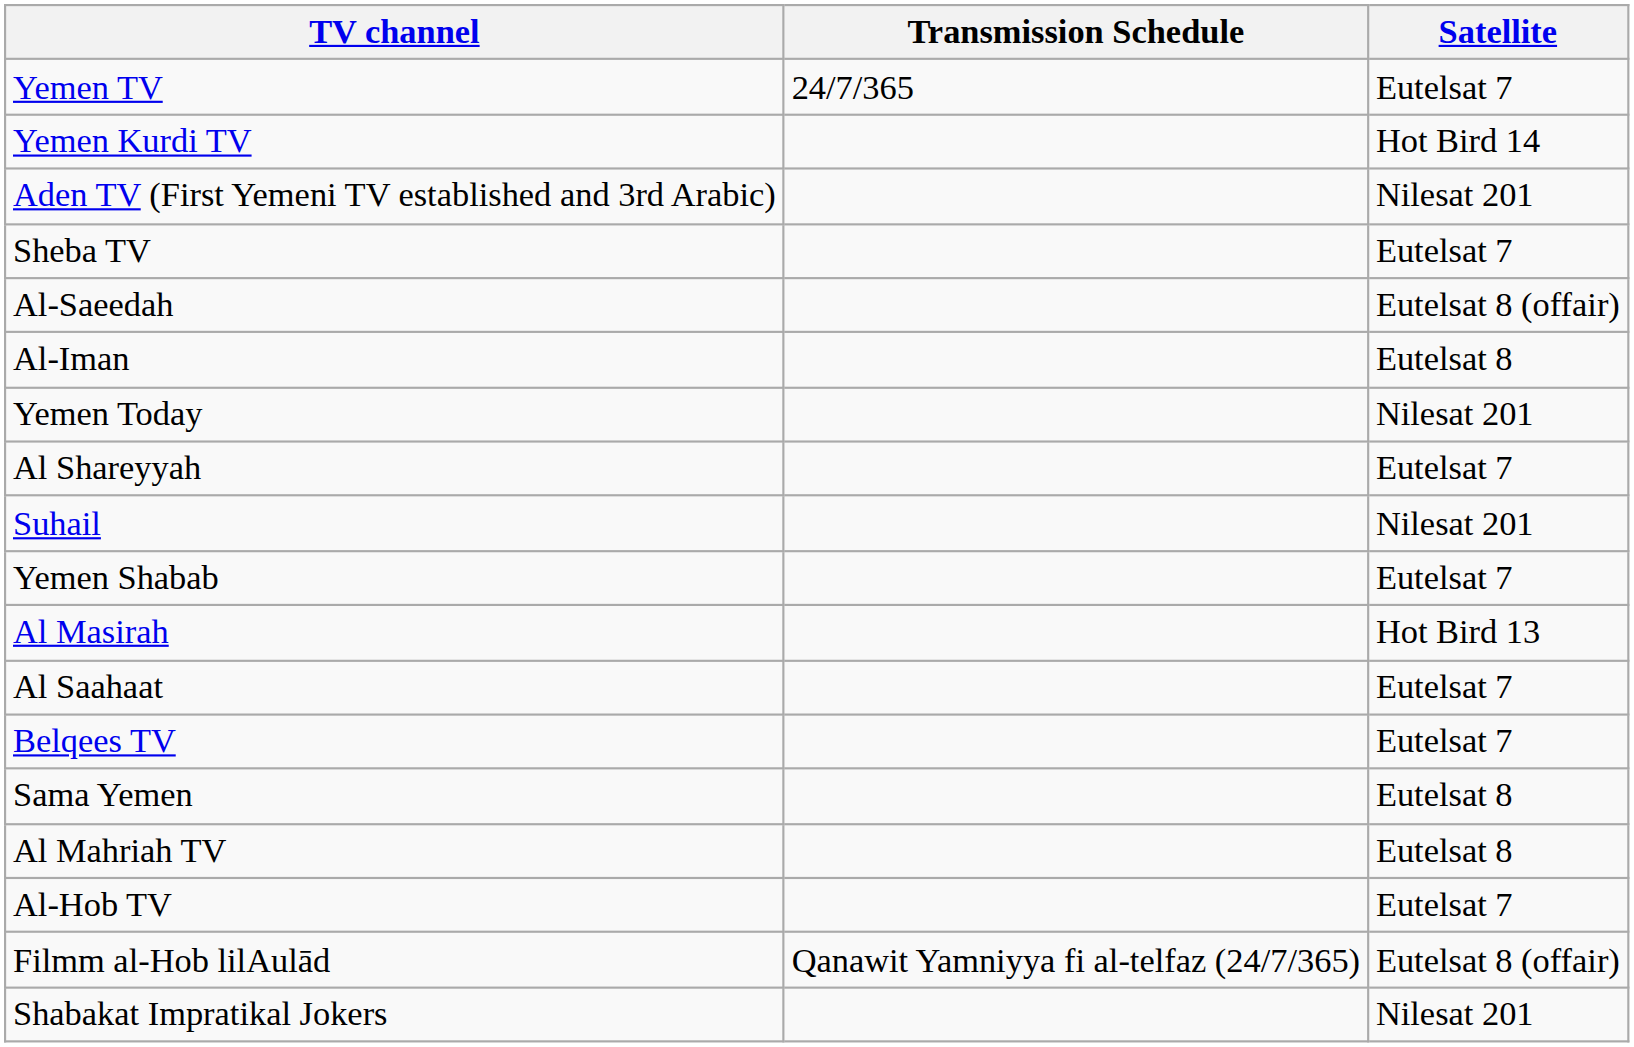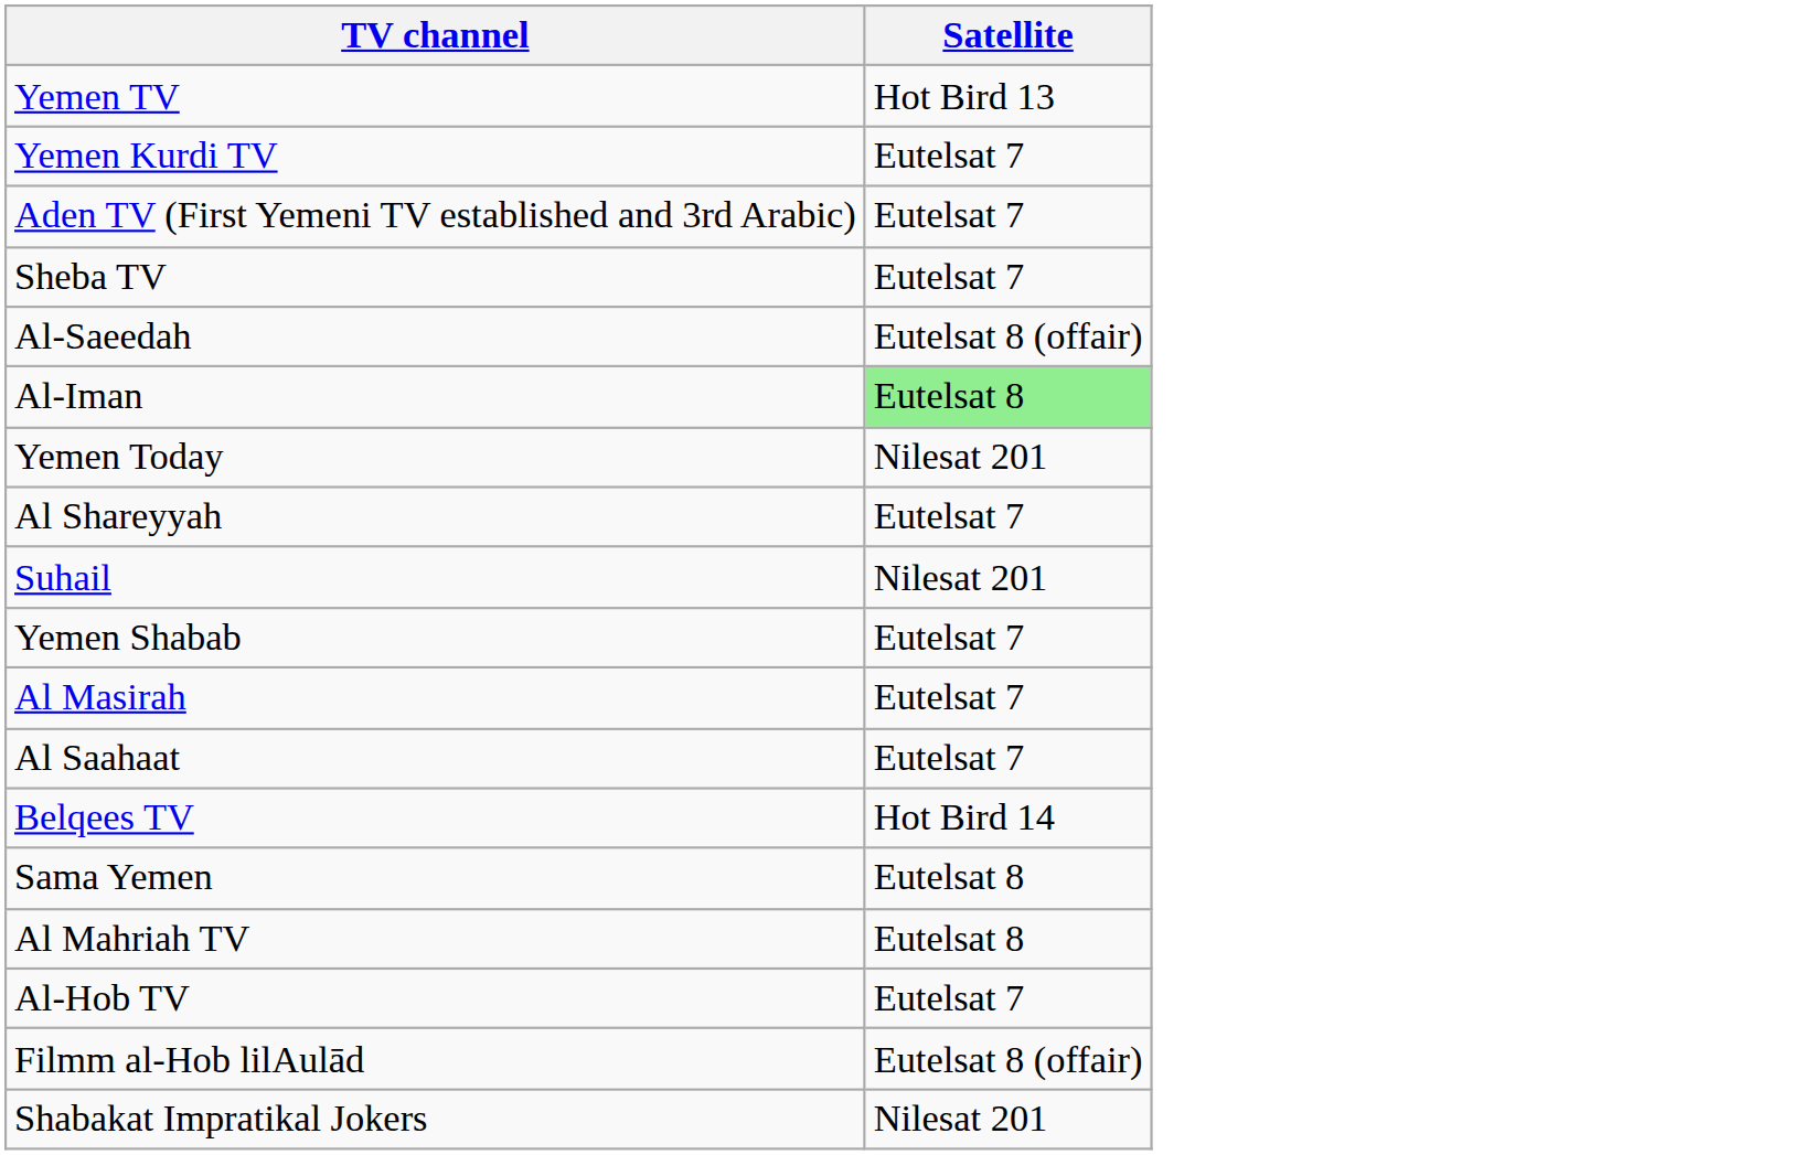- column: Transmission Schedule | 24/7/365 | Qanawit Yamniyya fi al-telfaz (24/7/365)
Yemen TV | Satellite: Eutelsat 7 -> Hot Bird 13
Yemen Kurdi TV | Satellite: Hot Bird 14 -> Eutelsat 7
Aden TV (First Yemeni TV established and 3rd Arabic) | Satellite: Nilesat 201 -> Eutelsat 7
Al-Iman | Satellite: no background -> lightgreen background
Al Masirah | Satellite: Hot Bird 13 -> Eutelsat 7
Belqees TV | Satellite: Eutelsat 7 -> Hot Bird 14
